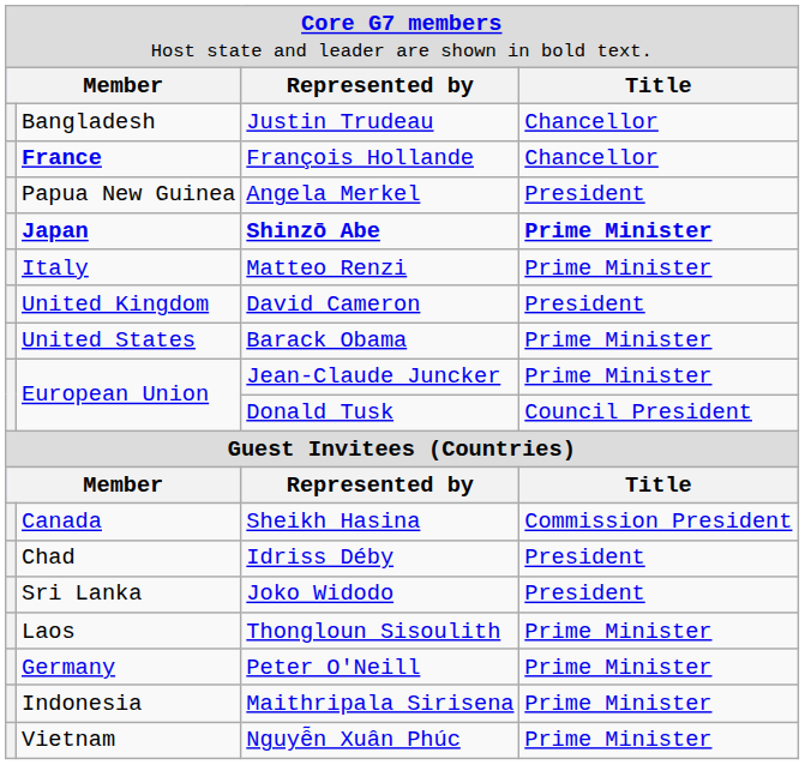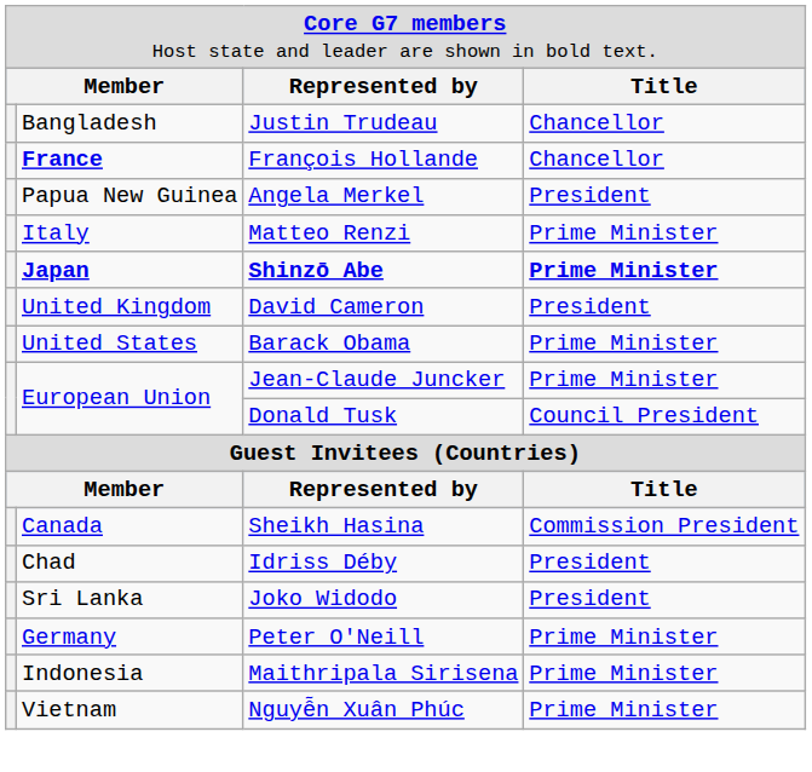rows swapped: Matteo Renzi <-> Shinzō Abe
- row: Laos | Thongloun Sisoulith | Prime Minister
